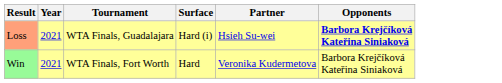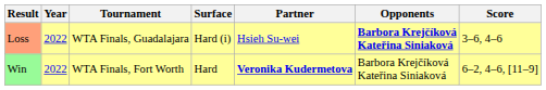+ column: Score | 3–6, 4–6 | 6–2, 4–6, [11–9]
Loss | Year: 2021 -> 2022
Win | Year: 2021 -> 2022
Win | Partner: normal -> bold
